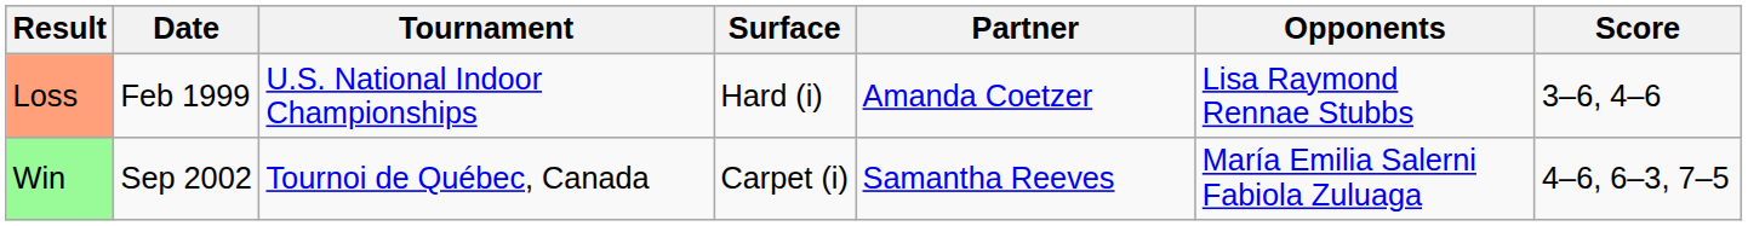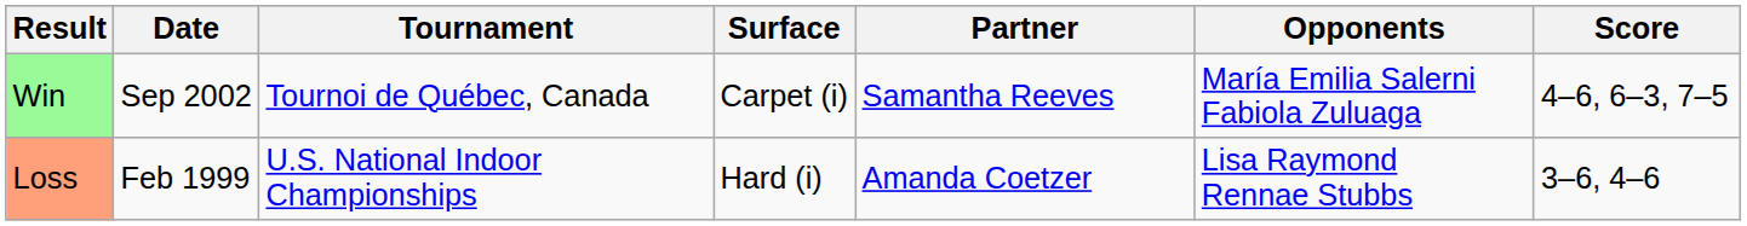rows swapped: Loss <-> Win
